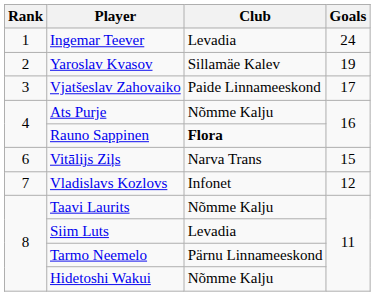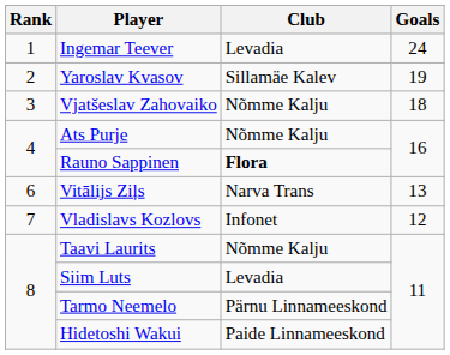Vjatšeslav Zahovaiko | Club: Paide Linnameeskond -> Nõmme Kalju
Vjatšeslav Zahovaiko | Goals: 17 -> 18
Vitālijs Ziļs | Goals: 15 -> 13
Hidetoshi Wakui | Club: Nõmme Kalju -> Paide Linnameeskond
